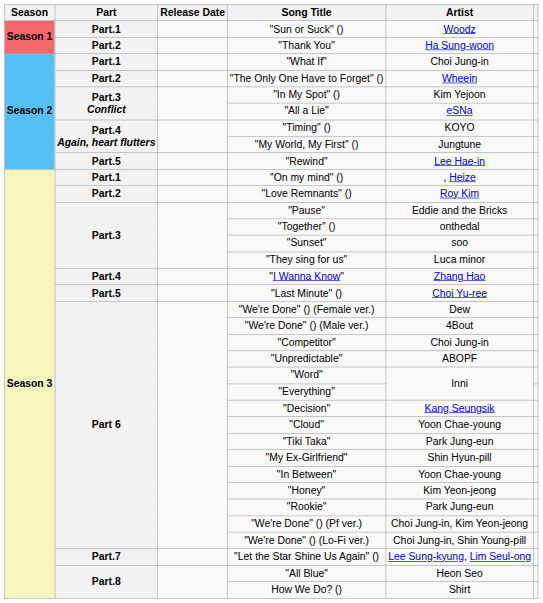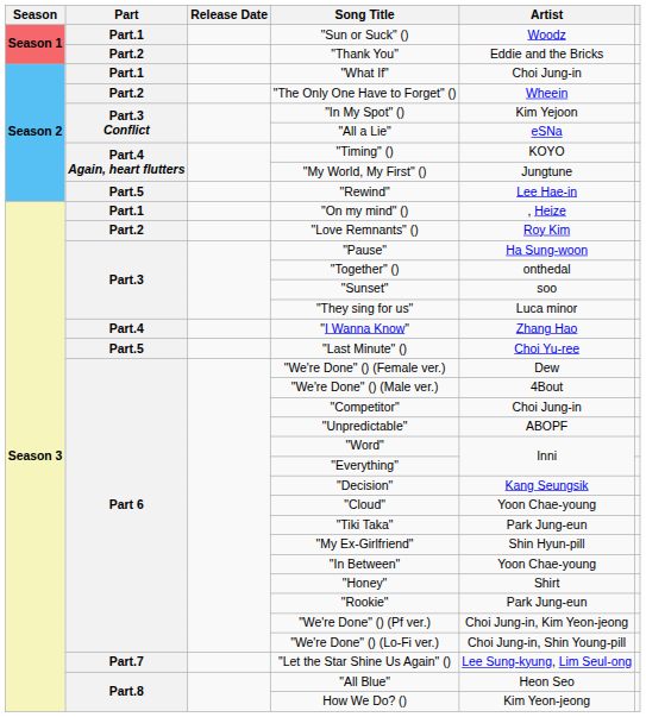"Thank You" | Artist: Ha Sung-woon -> Eddie and the Bricks
"Pause" | Artist: Eddie and the Bricks -> Ha Sung-woon
"Honey" | Artist: Kim Yeon-jeong -> Shirt
How We Do? () | Artist: Shirt -> Kim Yeon-jeong
